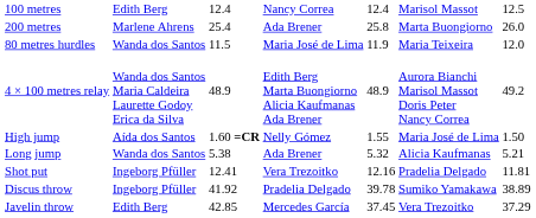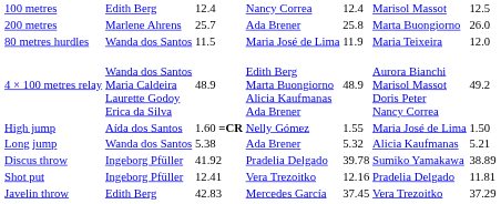200 metres | column 3: 25.4 -> 25.7
rows swapped: Shot put <-> Discus throw
Javelin throw | column 3: 42.85 -> 42.83
